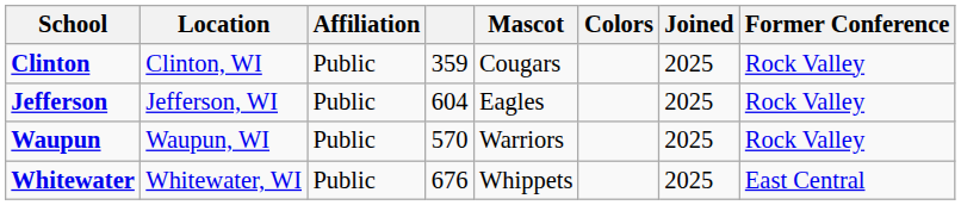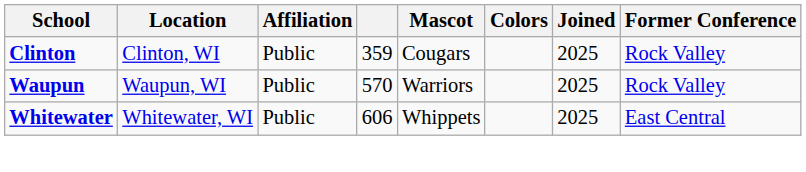- row: Jefferson | Jefferson, WI | Public | 604 | Eagles | 2025 | Rock Valley
Whitewater | column 4: 676 -> 606
